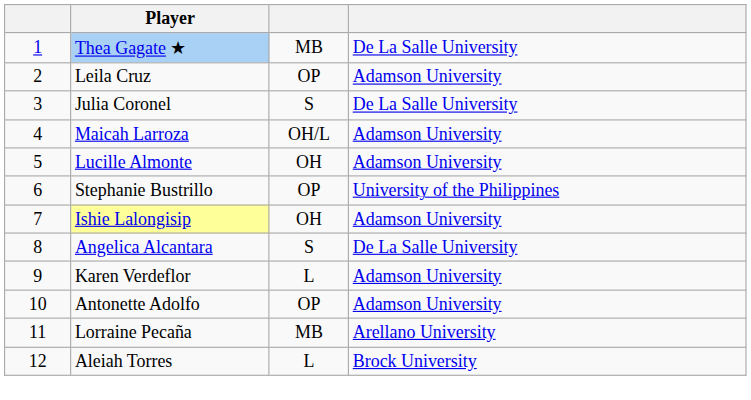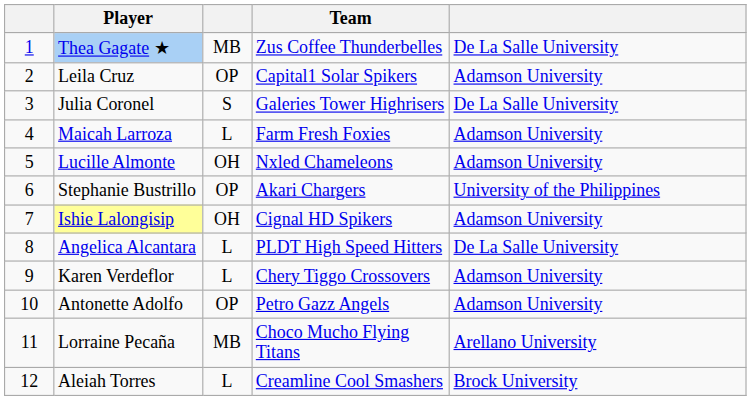+ column: Team | Zus Coffee Thunderbelles | Capital1 Solar Spikers | Galeries Tower Highrisers | Farm Fresh Foxies | Nxled Chameleons | Akari Chargers | Cignal HD Spikers | PLDT High Speed Hitters | Chery Tiggo Crossovers | Petro Gazz Angels | Choco Mucho Flying Titans | Creamline Cool Smashers
Maicah Larroza | column 3: OH/L -> L
Angelica Alcantara | column 3: S -> L
